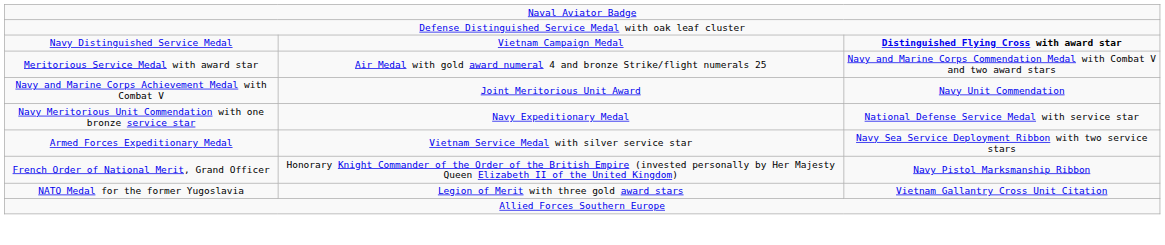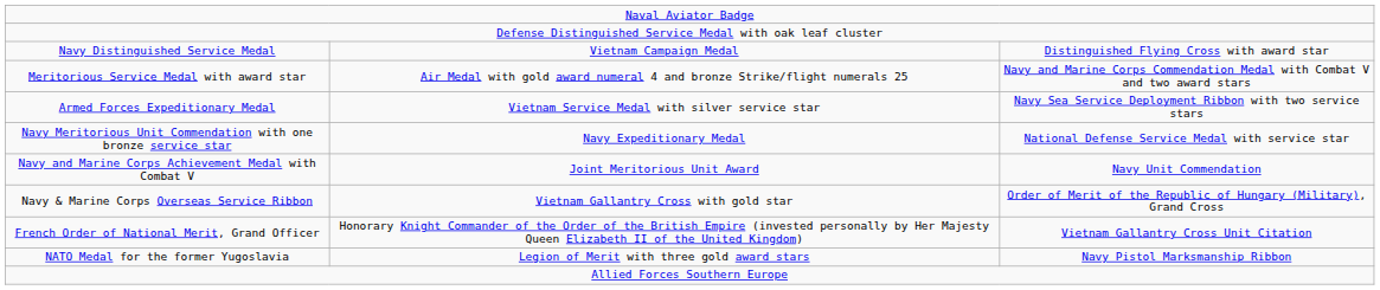Navy Distinguished Service Medal | column 3: bold -> normal
rows swapped: Navy and Marine Corps Achievement Medal with Combat V <-> Armed Forces Expeditionary Medal
+ row: Navy & Marine Corps Overseas Service Ribbon | Vietnam Gallantry Cross with gold star | Order of Merit of the Republic of Hungary (Military), Grand Cross
French Order of National Merit, Grand Officer | column 3: Navy Pistol Marksmanship Ribbon -> Vietnam Gallantry Cross Unit Citation
NATO Medal for the former Yugoslavia | column 3: Vietnam Gallantry Cross Unit Citation -> Navy Pistol Marksmanship Ribbon
